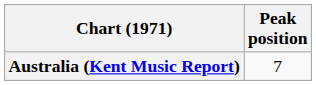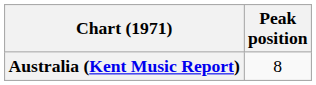Australia (Kent Music Report) | Peak position: 7 -> 8
